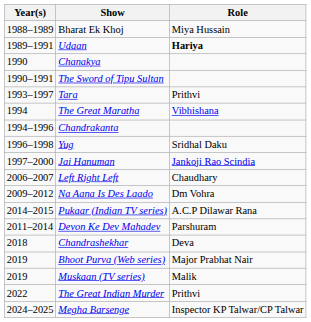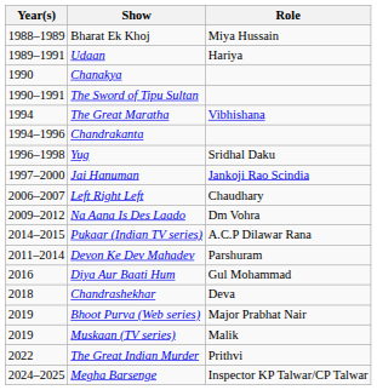Udaan | Role: bold -> normal
- row: 1993–1997 | Tara | Prithvi
+ row: 2016 | Diya Aur Baati Hum | Gul Mohammad
